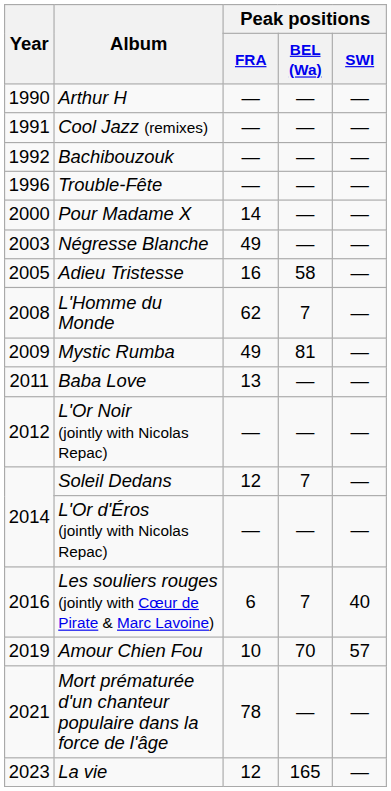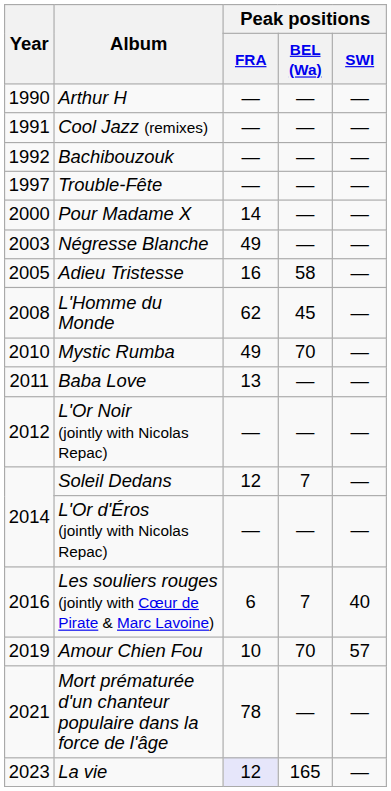Trouble-Fête | Year: 1996 -> 1997
L'Homme du Monde | Peak positions / BEL (Wa): 7 -> 45
Mystic Rumba | Year: 2009 -> 2010
Mystic Rumba | Peak positions / BEL (Wa): 81 -> 70
La vie | Peak positions / FRA: no background -> lavender background
